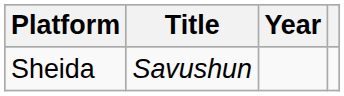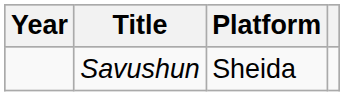columns swapped: Year <-> Platform
